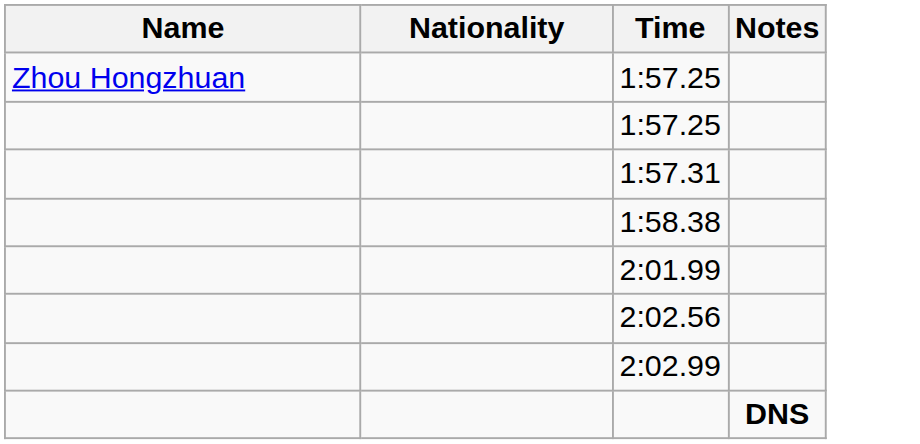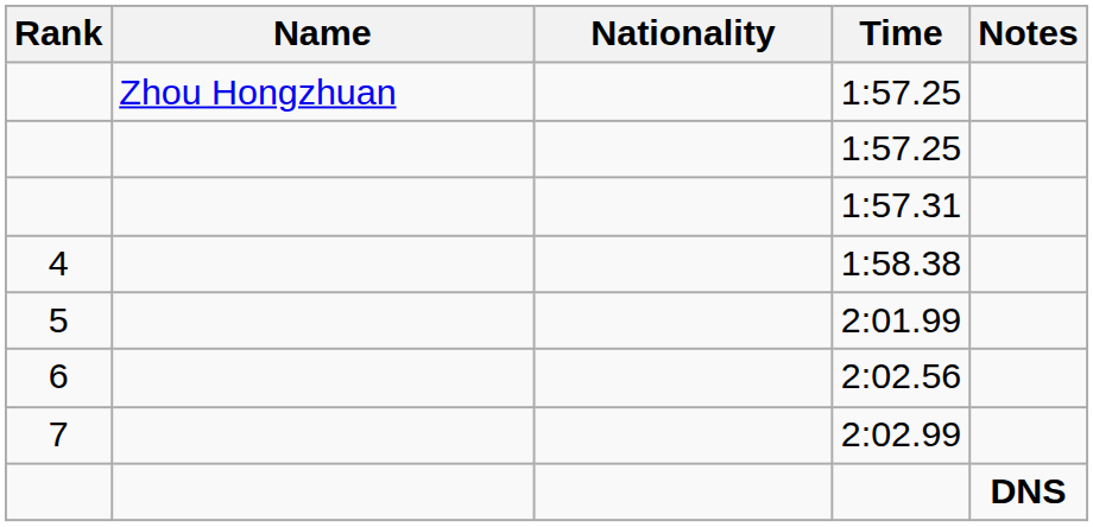+ column: Rank | 4 | 5 | 6 | 7
